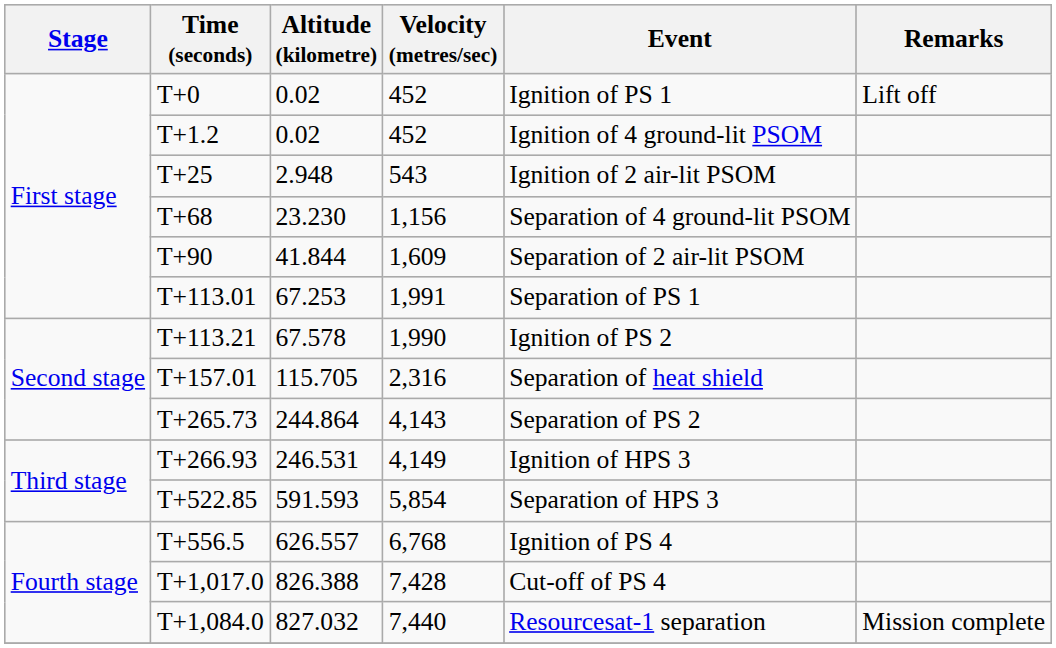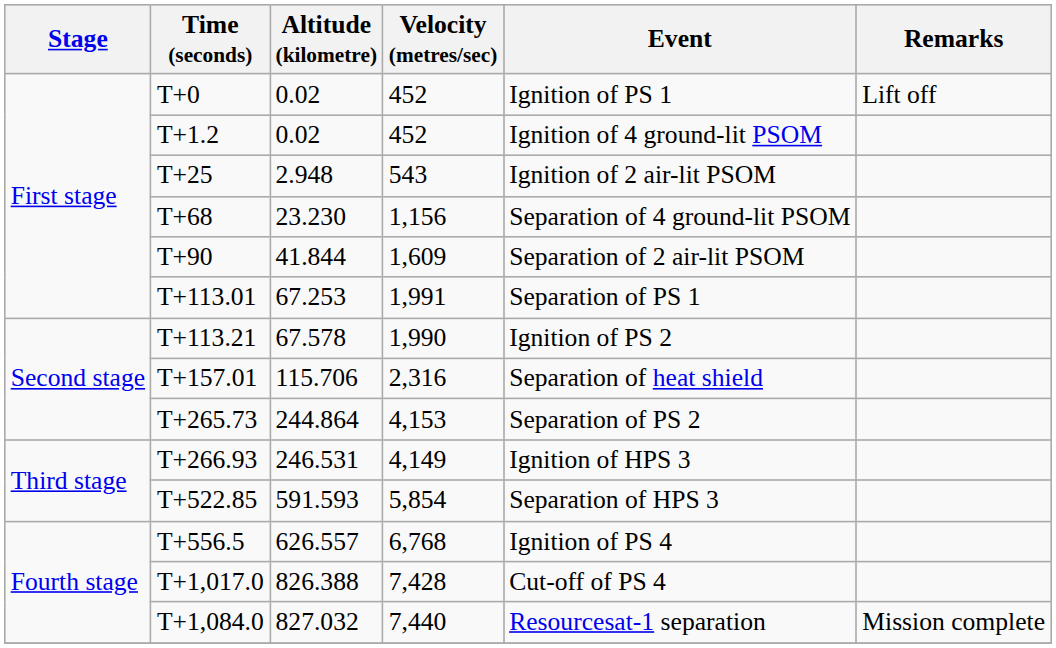T+157.01 | Altitude (kilometre): 115.705 -> 115.706
T+265.73 | Velocity (metres/sec): 4,143 -> 4,153
